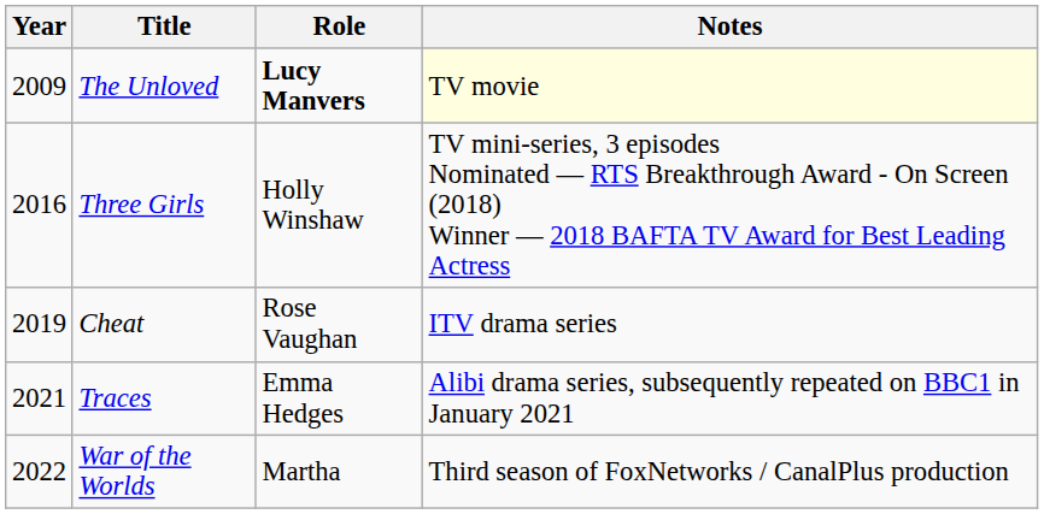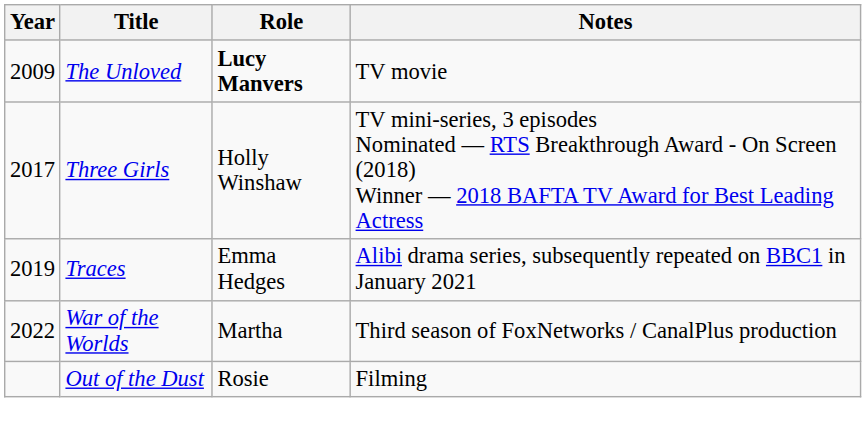The Unloved | Notes: lightyellow background -> no background
Three Girls | Year: 2016 -> 2017
- row: 2019 | Cheat | Rose Vaughan | ITV drama series
Traces | Year: 2021 -> 2019
+ row: Out of the Dust | Rosie | Filming
